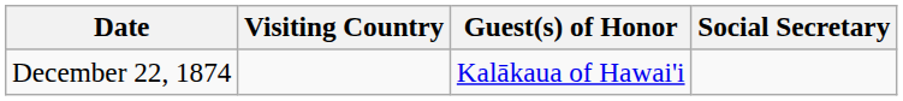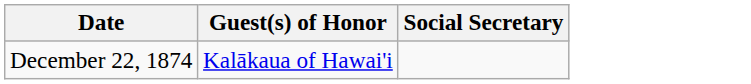- column: Visiting Country
